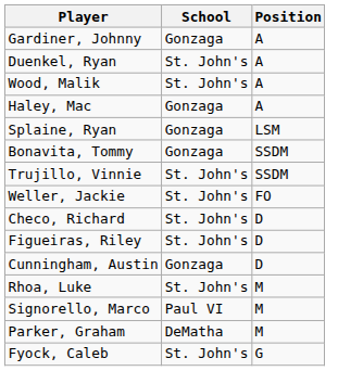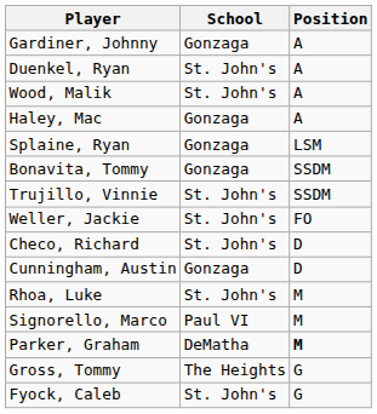- row: Figueiras, Riley | St. John's | D
Parker, Graham | Position: normal -> bold
+ row: Gross, Tommy | The Heights | G
